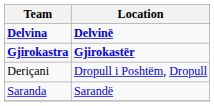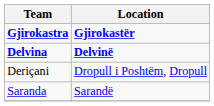rows swapped: Delvina <-> Gjirokastra
